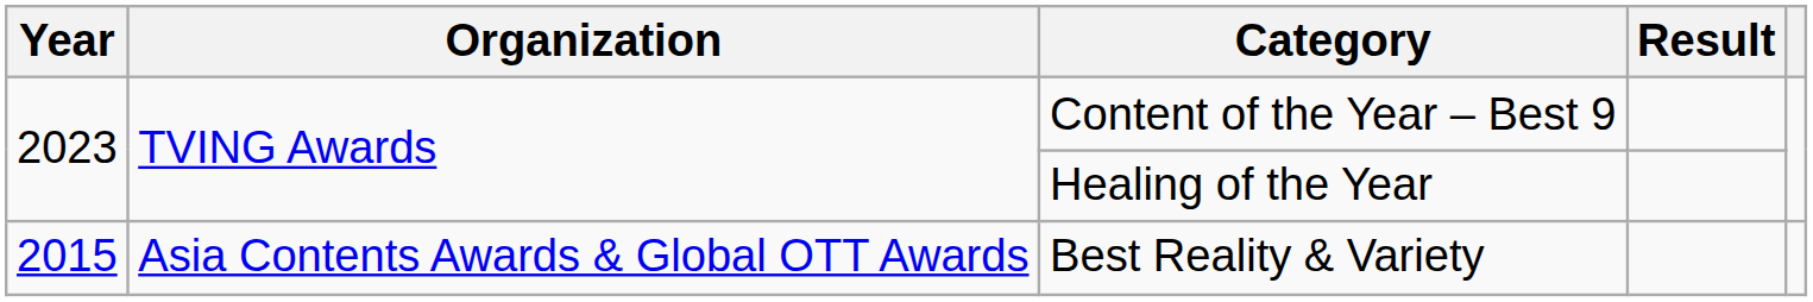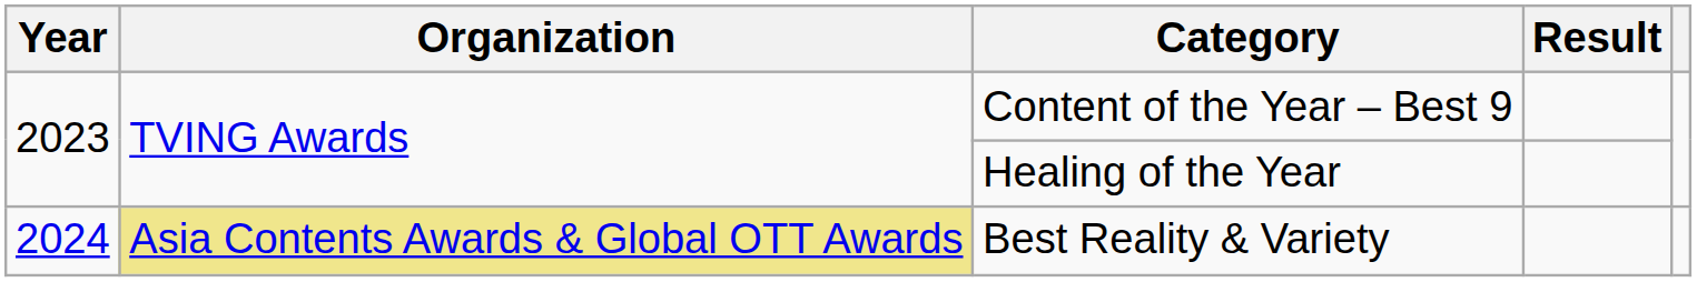Best Reality & Variety | Year: 2015 -> 2024
Best Reality & Variety | Organization: no background -> khaki background
